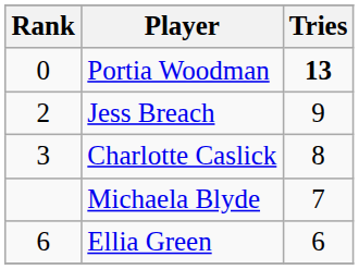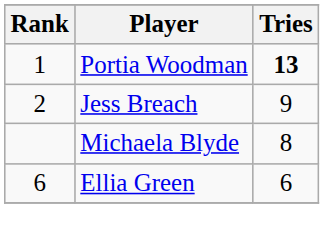Portia Woodman | Rank: 0 -> 1
- row: 3 | Charlotte Caslick | 8
Michaela Blyde | Tries: 7 -> 8
